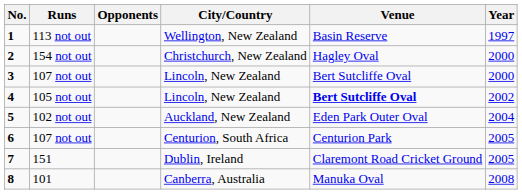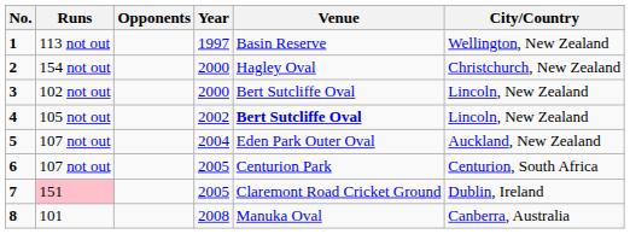columns swapped: City/Country <-> Year
3 | Runs: 107 not out -> 102 not out
5 | Runs: 102 not out -> 107 not out
7 | Runs: no background -> pink background
